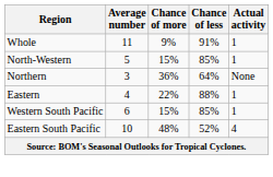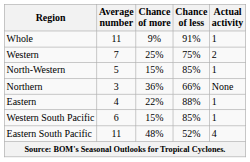+ row: Western | 7 | 25% | 75% | 2
Northern | Chance of less: 64% -> 66%
Eastern South Pacific | Average number: 10 -> 11
